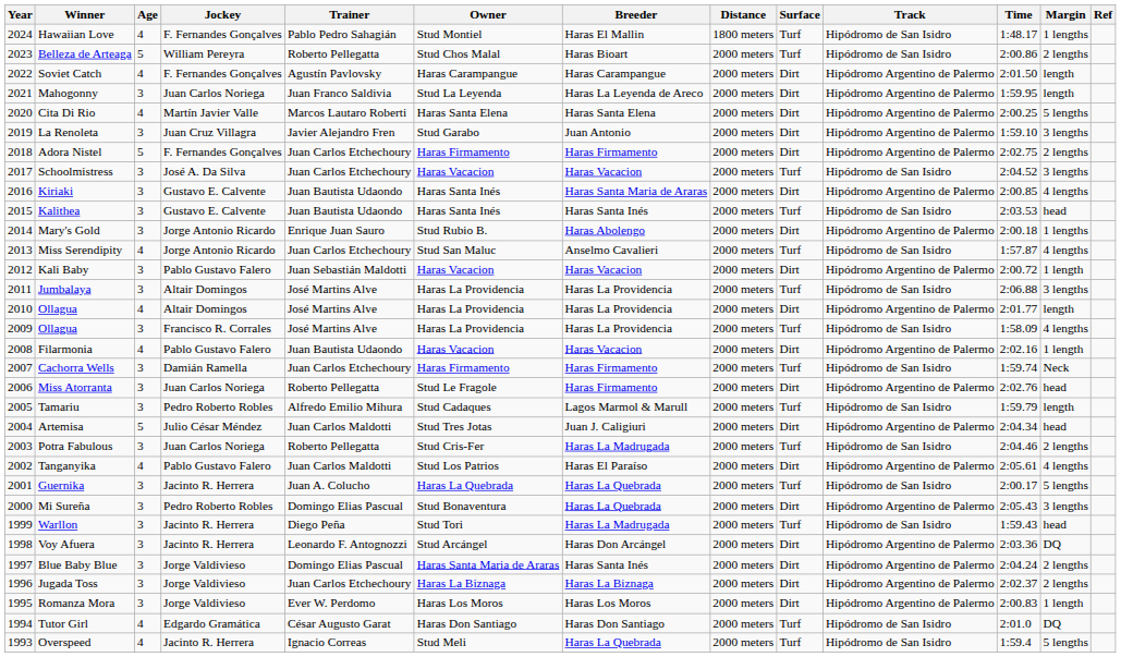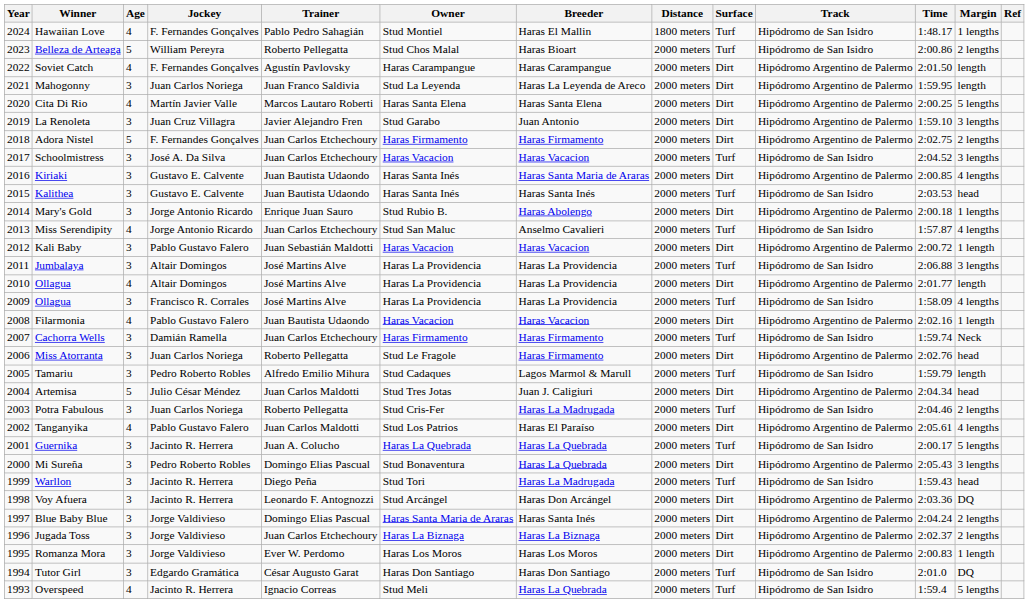Tutor Girl | Age: 4 -> 3
